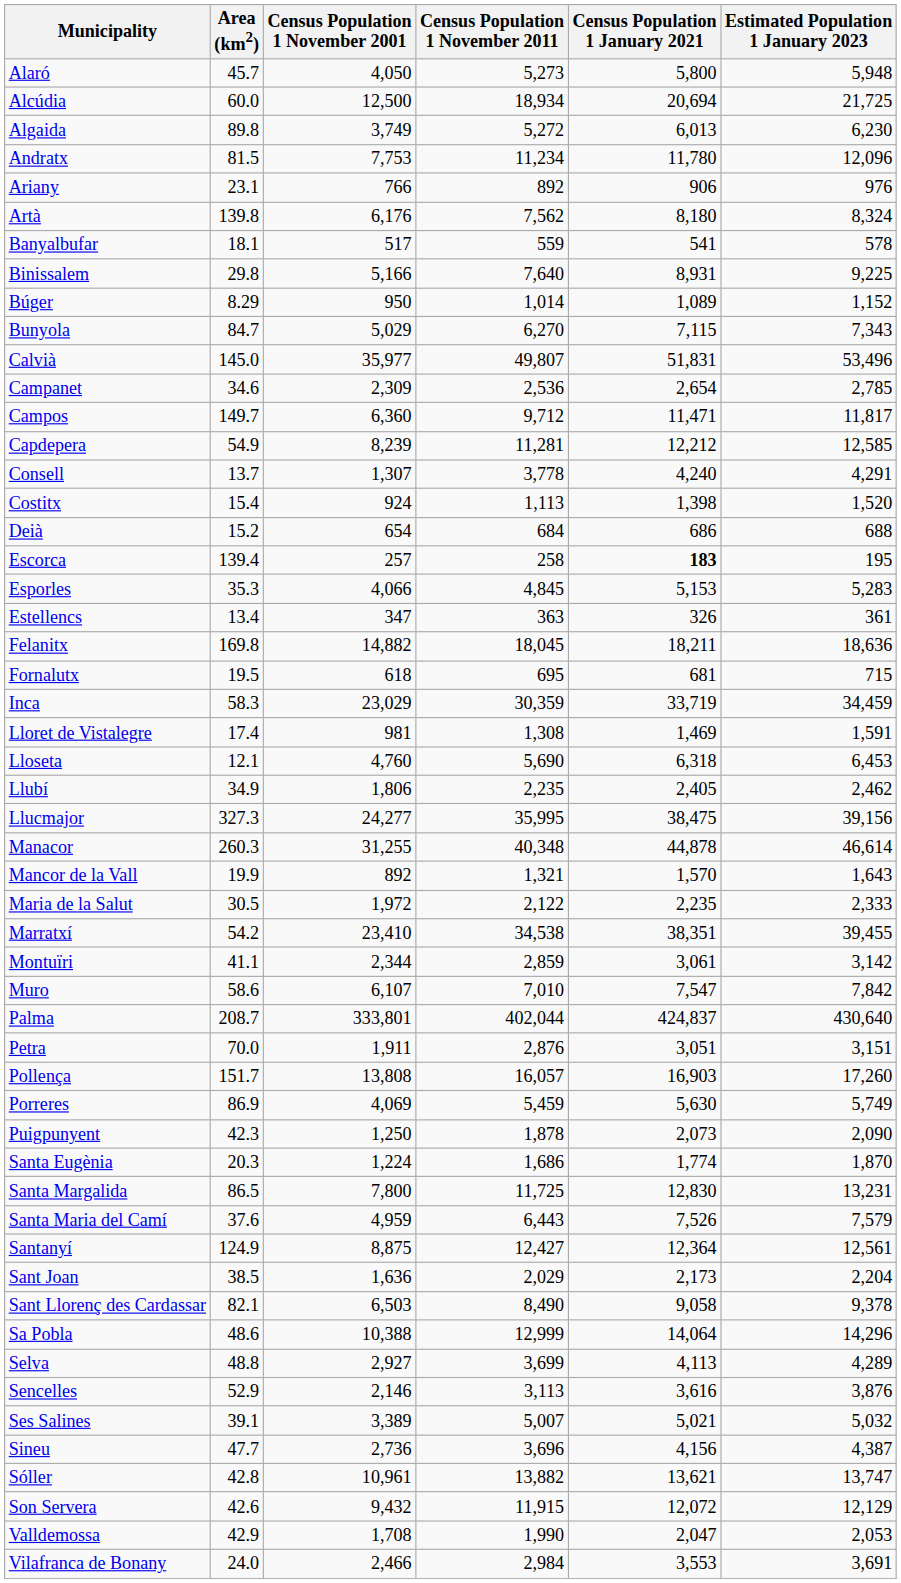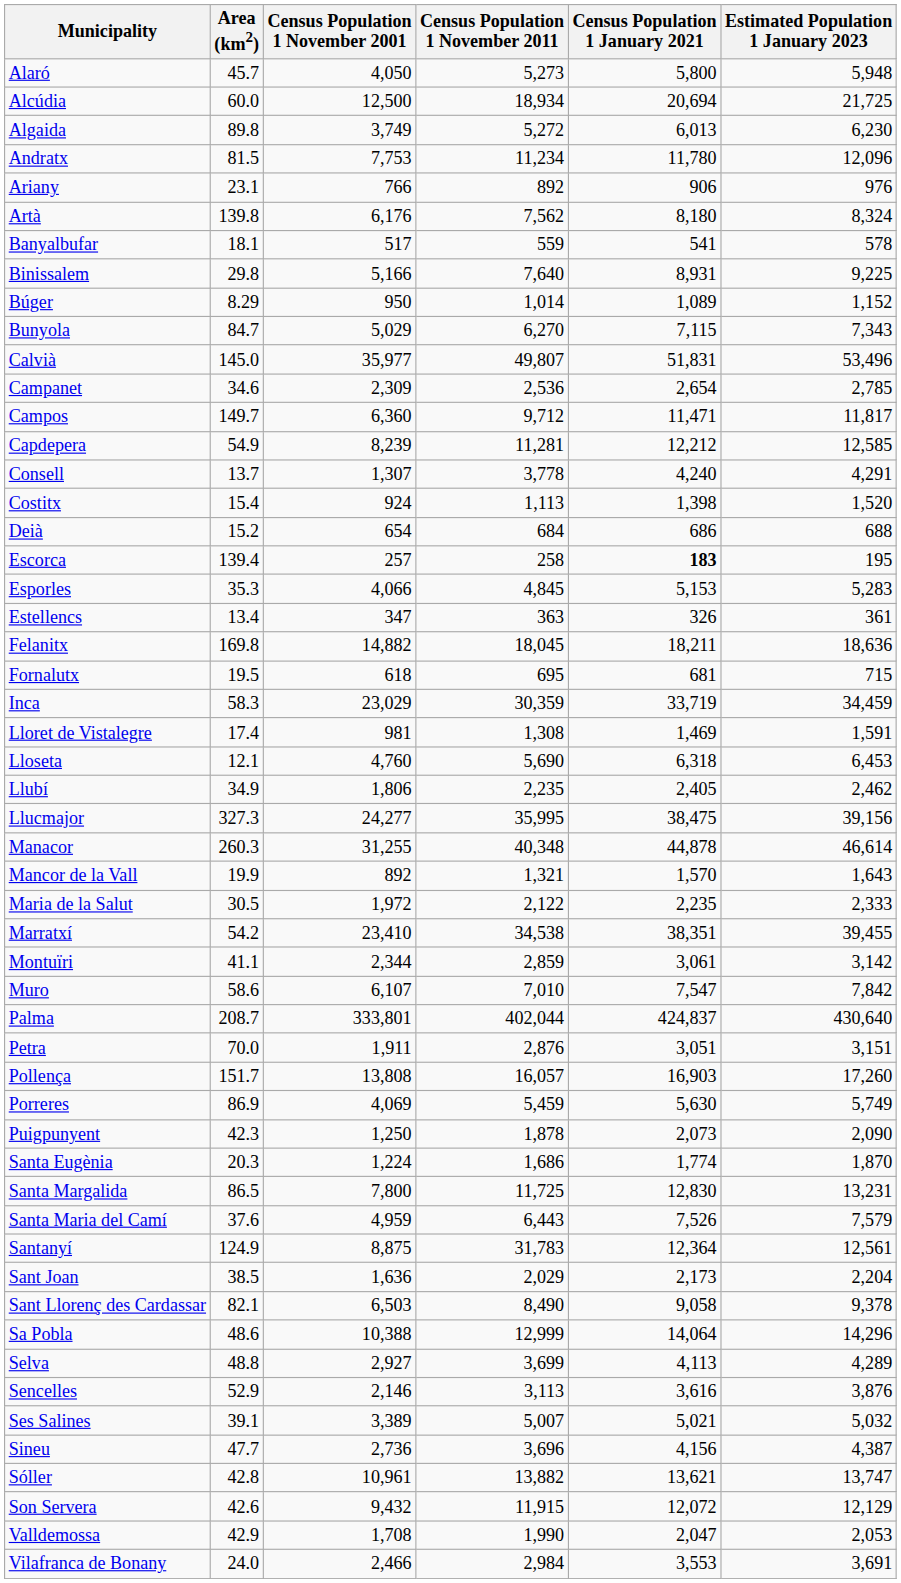Santanyí | Census Population 1 November 2011: 12,427 -> 31,783
